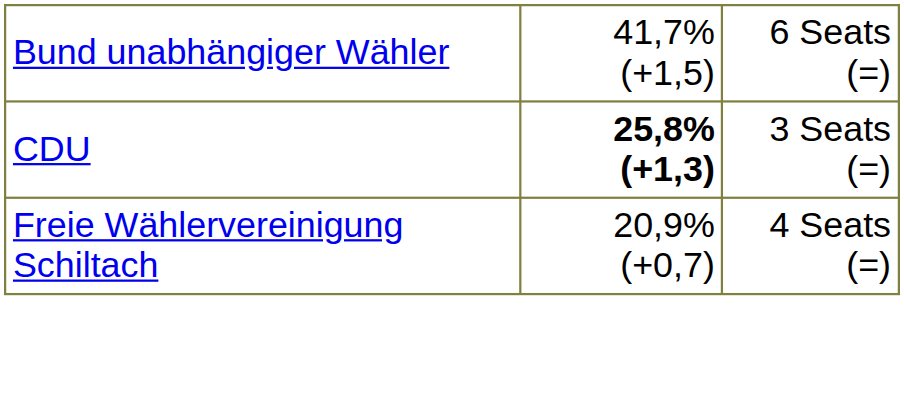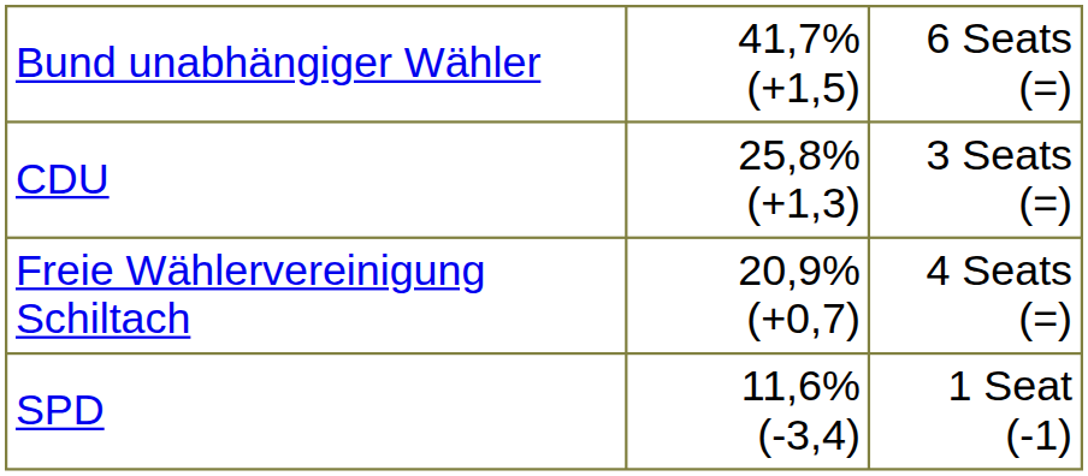CDU | column 2: bold -> normal
+ row: SPD | 11,6% (-3,4) | 1 Seat (-1)
